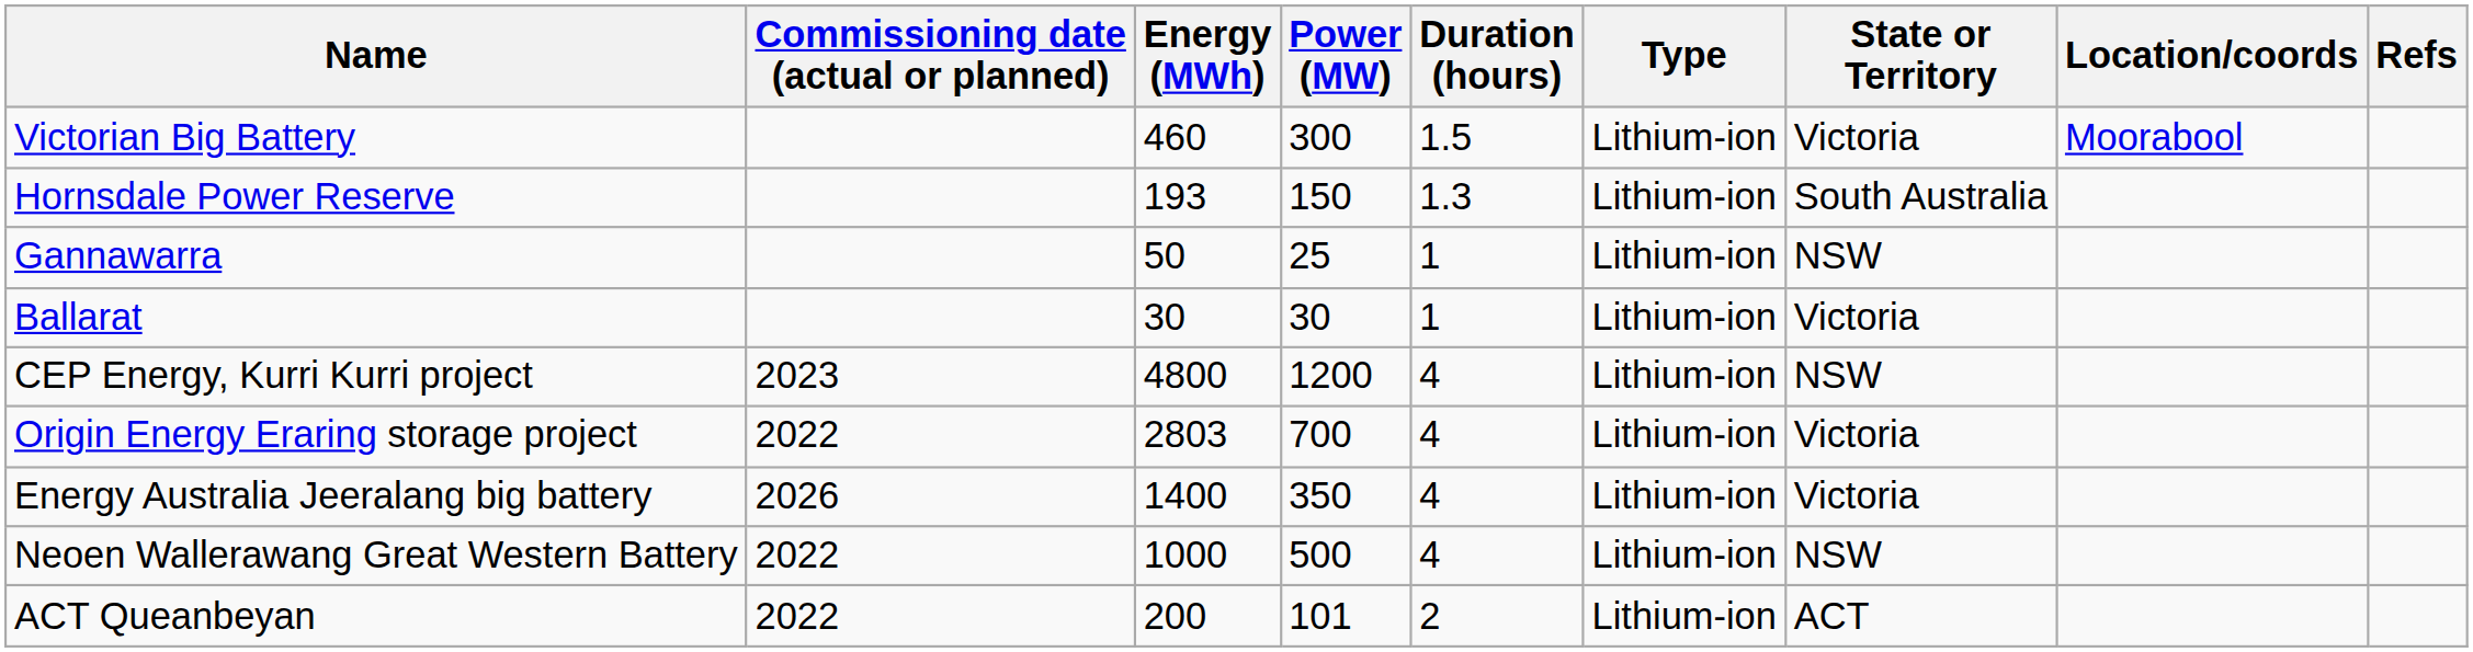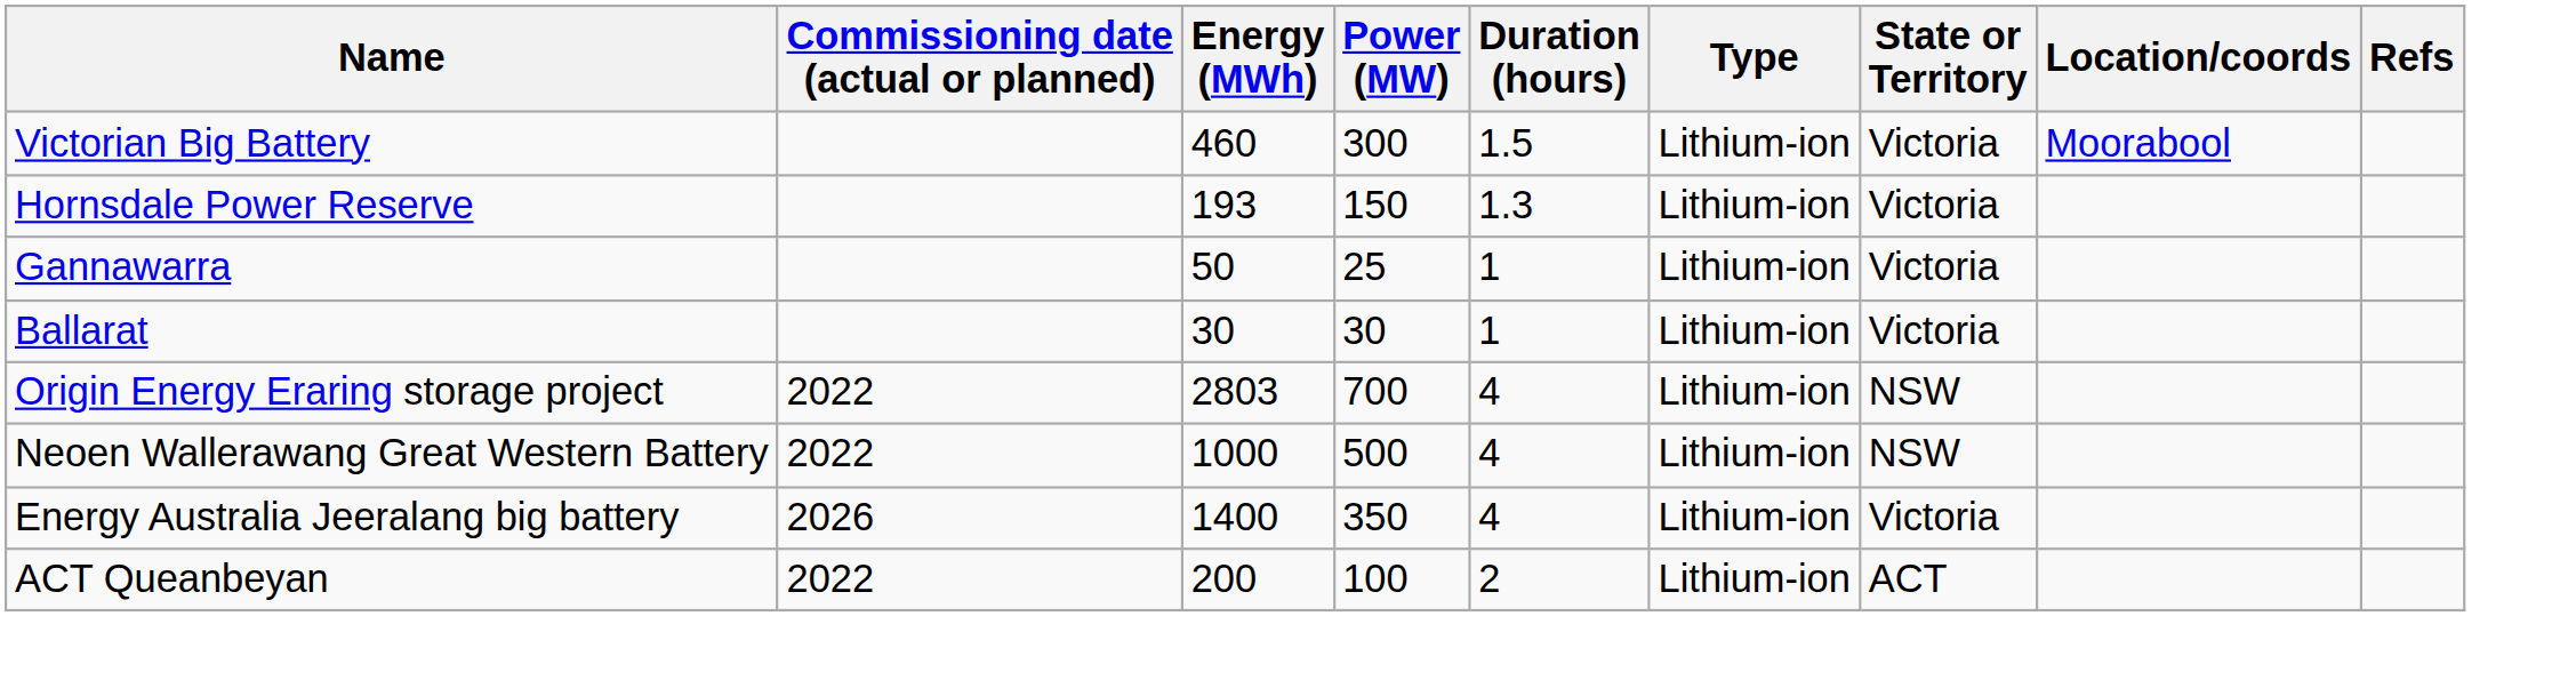Hornsdale Power Reserve | State or Territory: South Australia -> Victoria
Gannawarra | State or Territory: NSW -> Victoria
- row: CEP Energy, Kurri Kurri project | 2023 | 4800 | 1200 | 4 | Lithium-ion | NSW
Origin Energy Eraring storage project | State or Territory: Victoria -> NSW
rows swapped: Neoen Wallerawang Great Western Battery <-> Energy Australia Jeeralang big battery
ACT Queanbeyan | Power (MW): 101 -> 100
